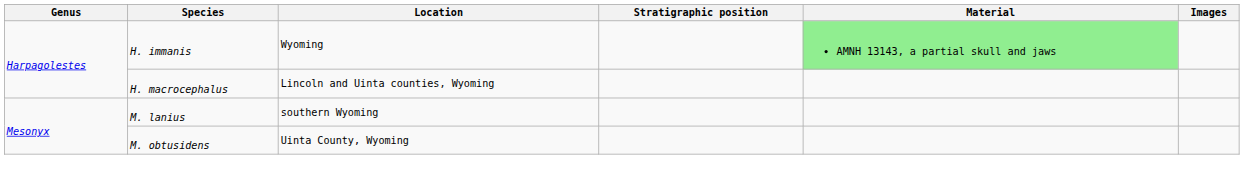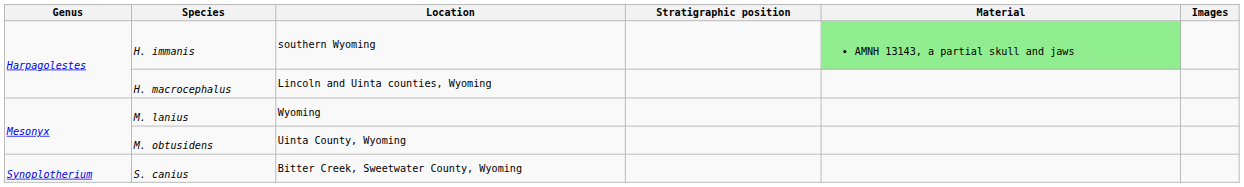H. immanis | Location: Wyoming -> southern Wyoming
M. lanius | Location: southern Wyoming -> Wyoming
+ row: Synoplotherium | S. canius | Bitter Creek, Sweetwater County, Wyoming
